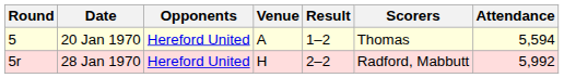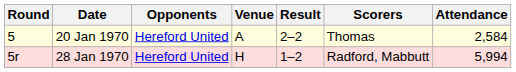20 Jan 1970 | Result: 1–2 -> 2–2
20 Jan 1970 | Attendance: 5,594 -> 2,584
28 Jan 1970 | Result: 2–2 -> 1–2
28 Jan 1970 | Attendance: 5,992 -> 5,994
